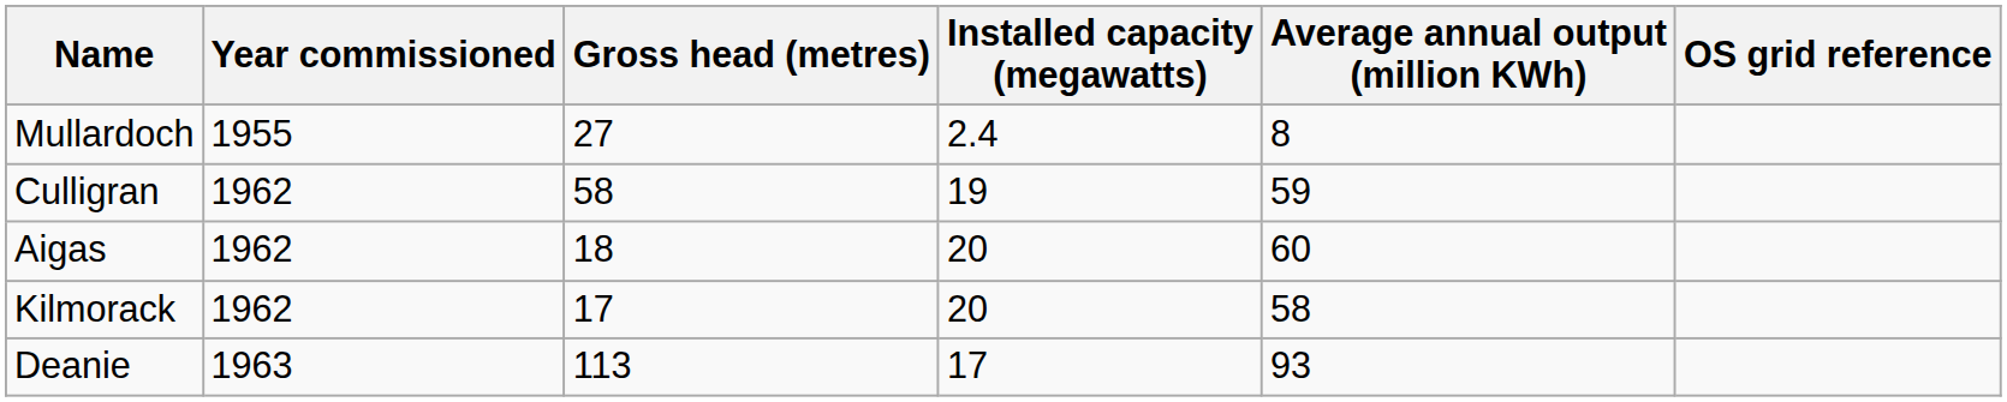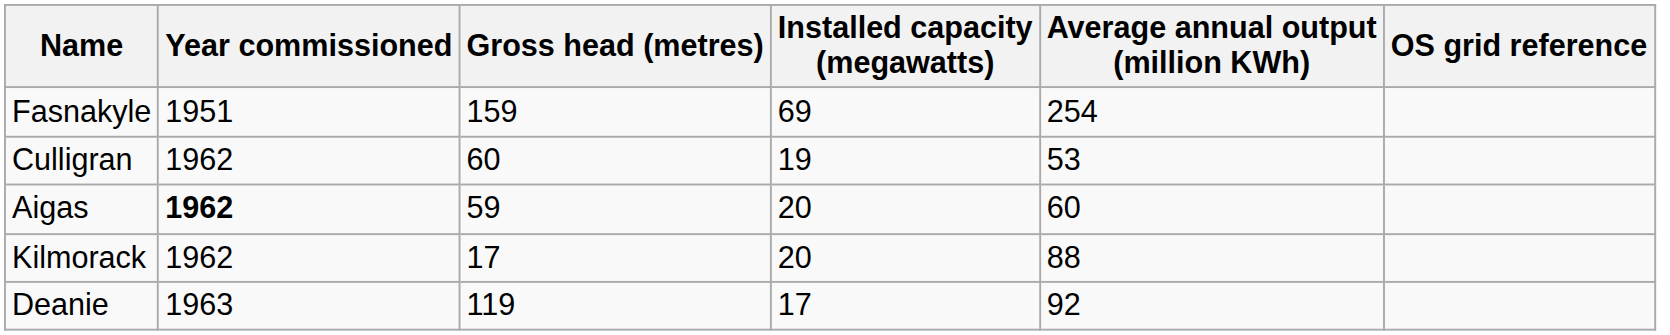+ row: Fasnakyle | 1951 | 159 | 69 | 254
- row: Mullardoch | 1955 | 27 | 2.4 | 8
Culligran | Gross head (metres): 58 -> 60
Culligran | Average annual output (million KWh): 59 -> 53
Aigas | Year commissioned: normal -> bold
Aigas | Gross head (metres): 18 -> 59
Kilmorack | Average annual output (million KWh): 58 -> 88
Deanie | Gross head (metres): 113 -> 119
Deanie | Average annual output (million KWh): 93 -> 92
